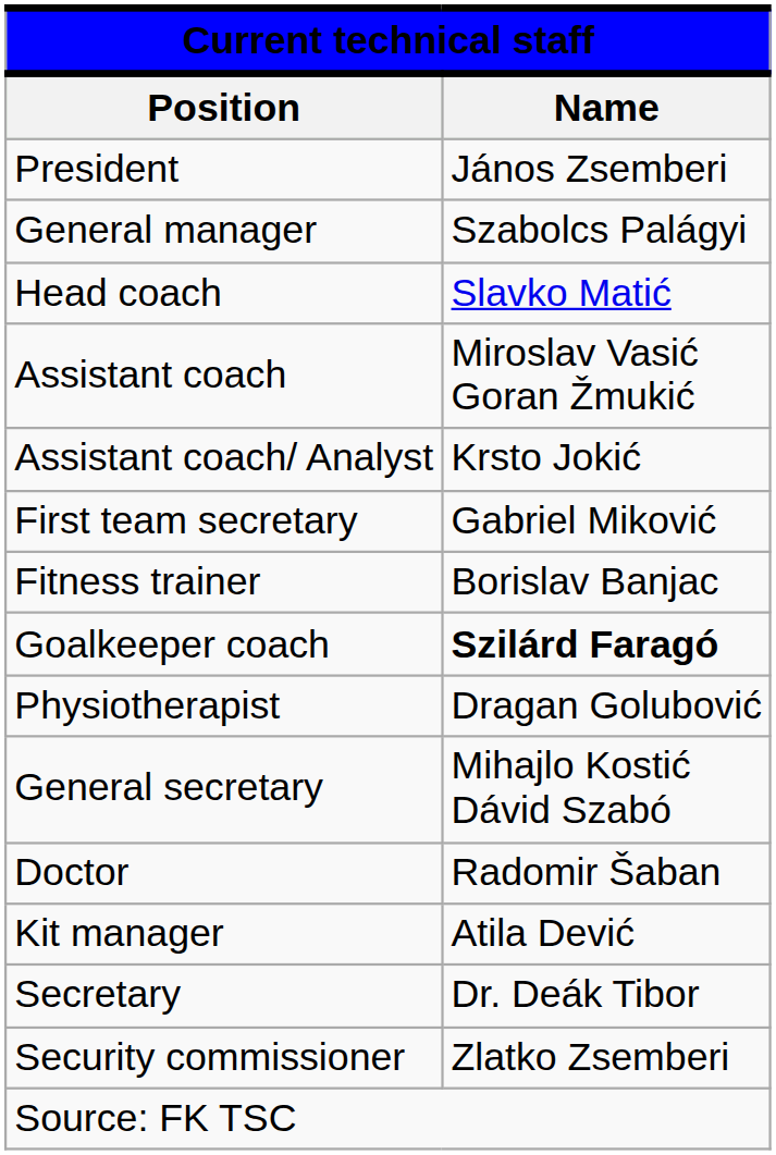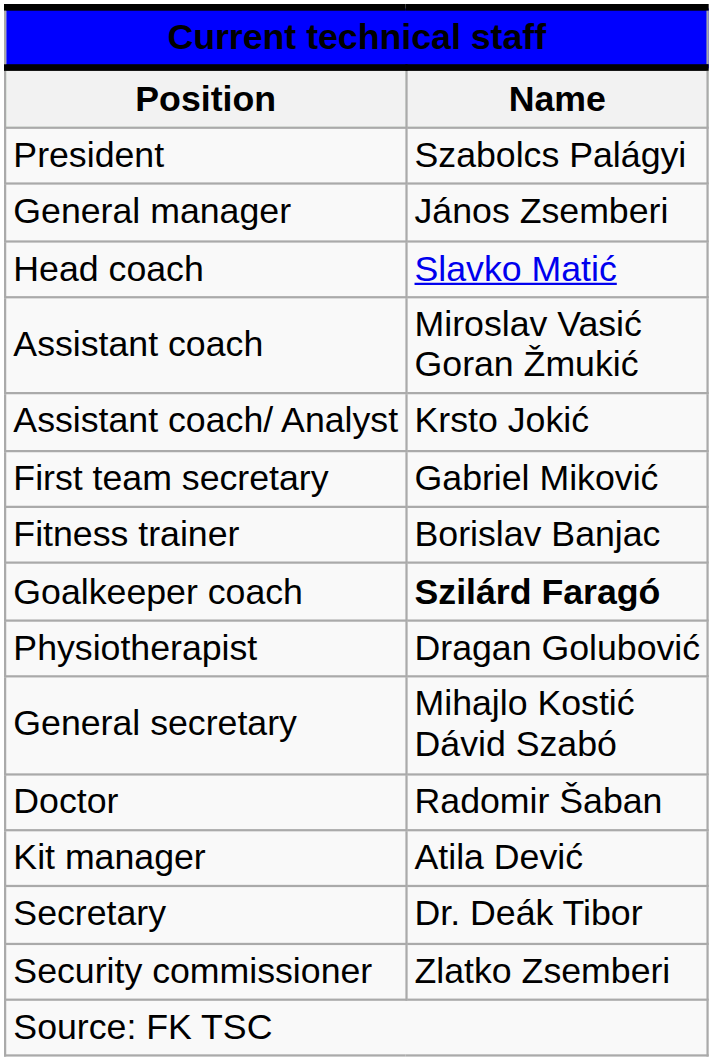President | column 2: János Zsemberi -> Szabolcs Palágyi
General manager | column 2: Szabolcs Palágyi -> János Zsemberi
